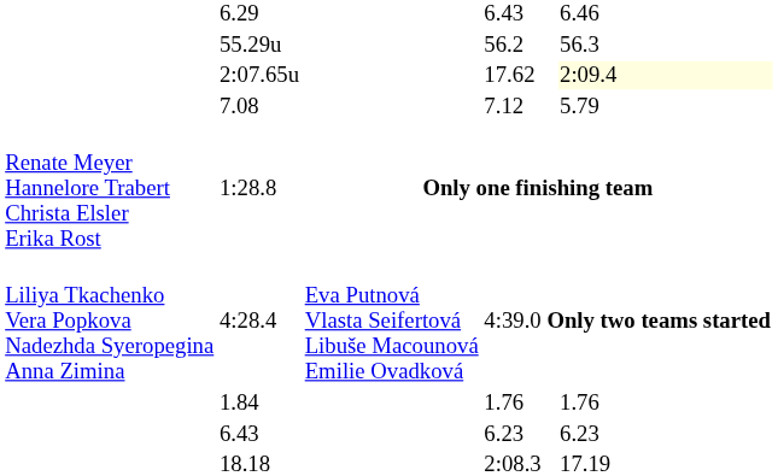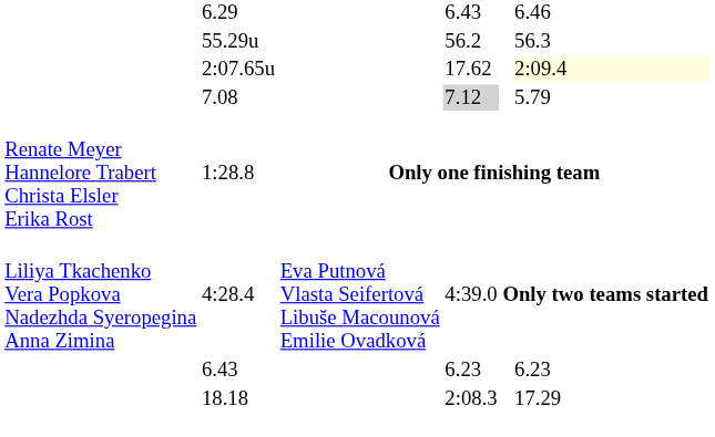7.08 | column 5: no background -> lightgrey background
- row: 1.84 | 1.76 | 1.76
18.18 | column 7: 17.19 -> 17.29
